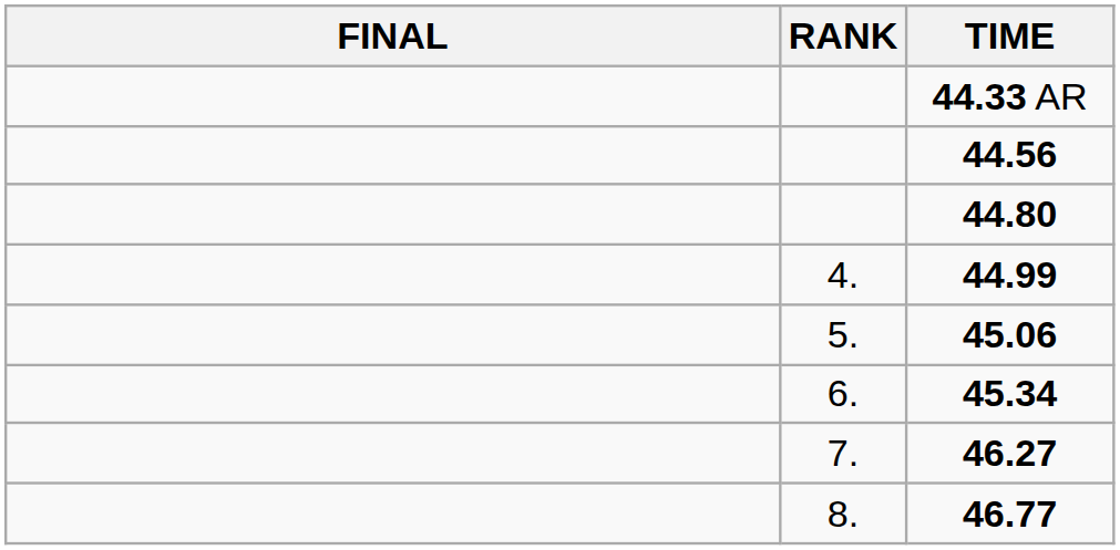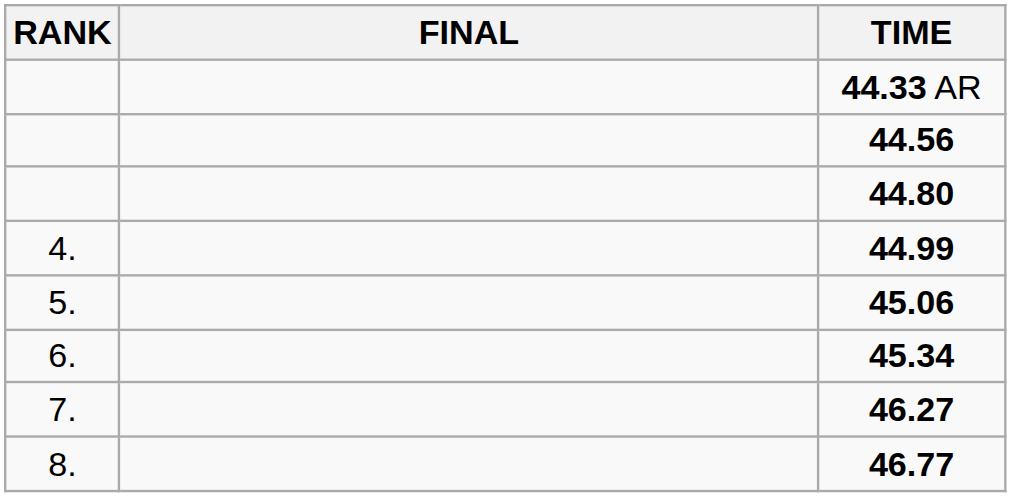columns swapped: RANK <-> FINAL
